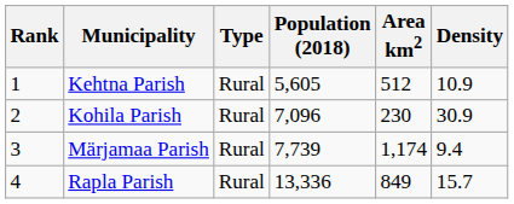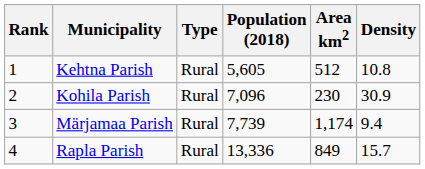Kehtna Parish | Density: 10.9 -> 10.8
